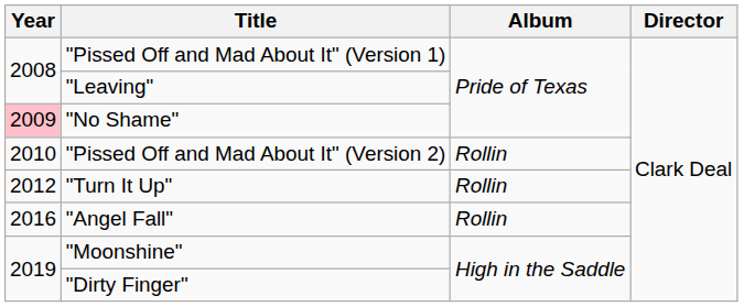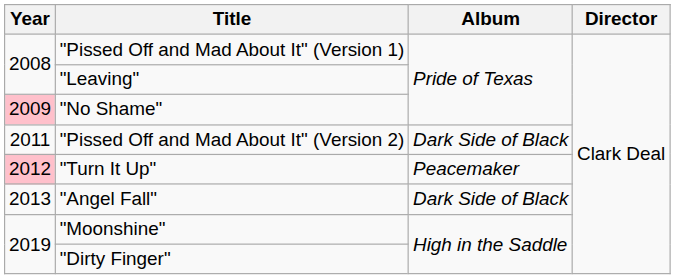"Pissed Off and Mad About It" (Version 2) | Year: 2010 -> 2011
"Pissed Off and Mad About It" (Version 2) | Album: Rollin -> Dark Side of Black
"Turn It Up" | Year: no background -> pink background
"Turn It Up" | Album: Rollin -> Peacemaker
"Angel Fall" | Year: 2016 -> 2013
"Angel Fall" | Album: Rollin -> Dark Side of Black
